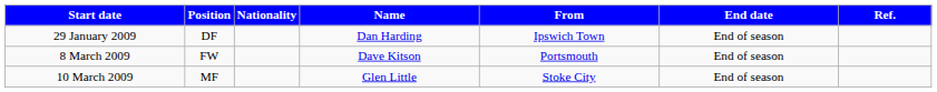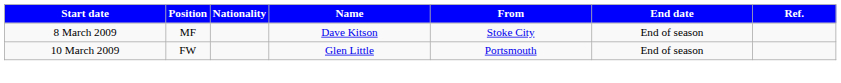- row: 29 January 2009 | DF | Dan Harding | Ipswich Town | End of season
8 March 2009 | Position: FW -> MF
8 March 2009 | From: Portsmouth -> Stoke City
10 March 2009 | Position: MF -> FW
10 March 2009 | From: Stoke City -> Portsmouth
